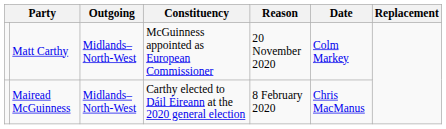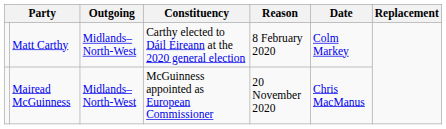Matt Carthy | Constituency: McGuinness appointed as European Commissioner -> Carthy elected to Dáil Éireann at the 2020 general election
Matt Carthy | Reason: 20 November 2020 -> 8 February 2020
Mairead McGuinness | Constituency: Carthy elected to Dáil Éireann at the 2020 general election -> McGuinness appointed as European Commissioner
Mairead McGuinness | Reason: 8 February 2020 -> 20 November 2020
